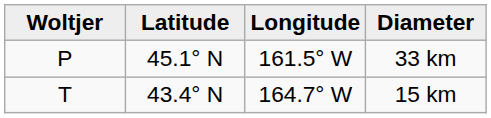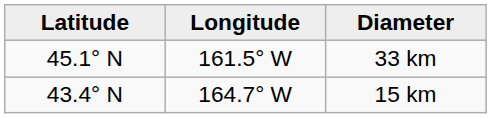- column: Woltjer | P | T
